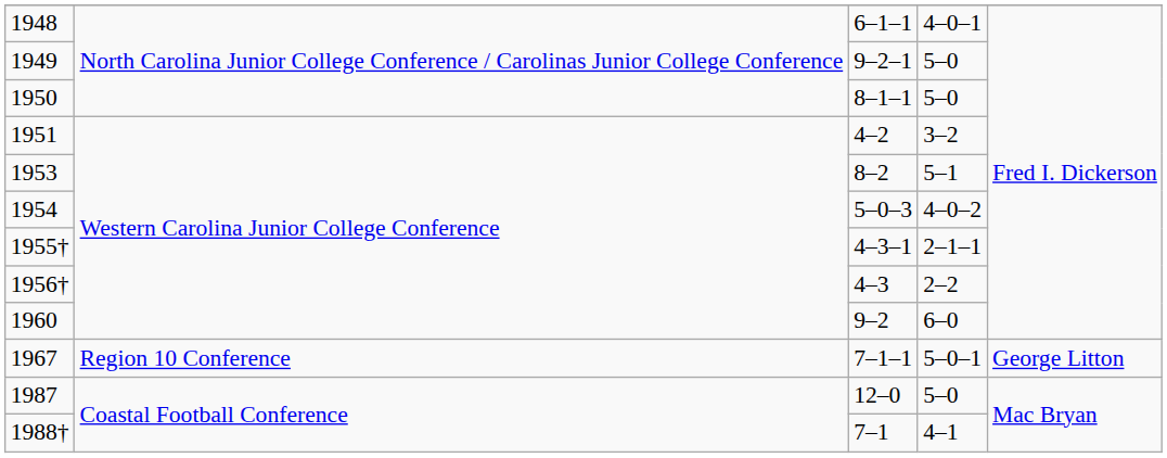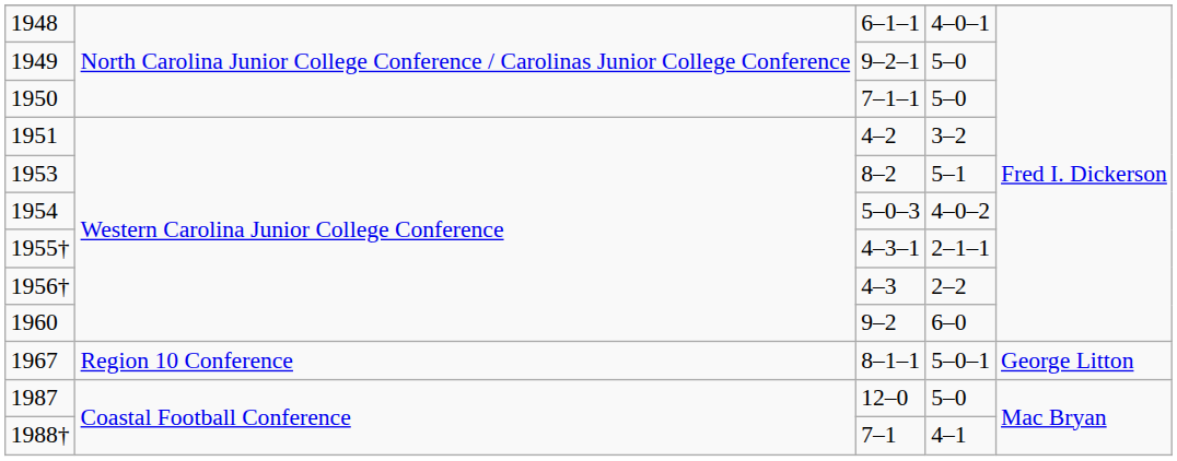1950 | column 3: 8–1–1 -> 7–1–1
1967 | column 3: 7–1–1 -> 8–1–1
